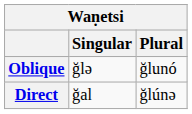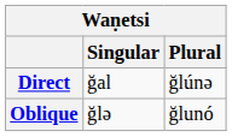rows swapped: Direct <-> Oblique
